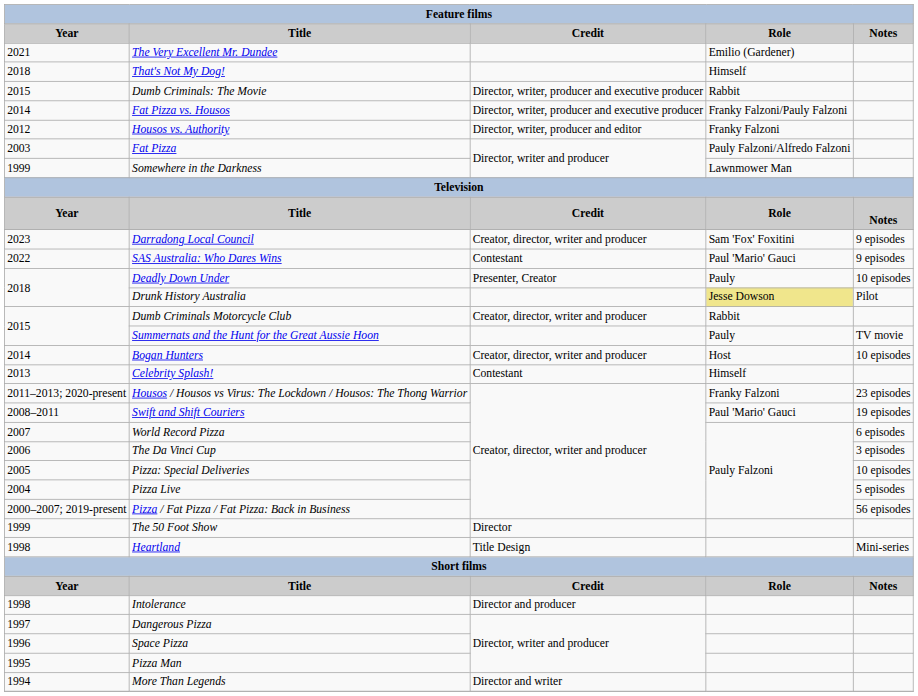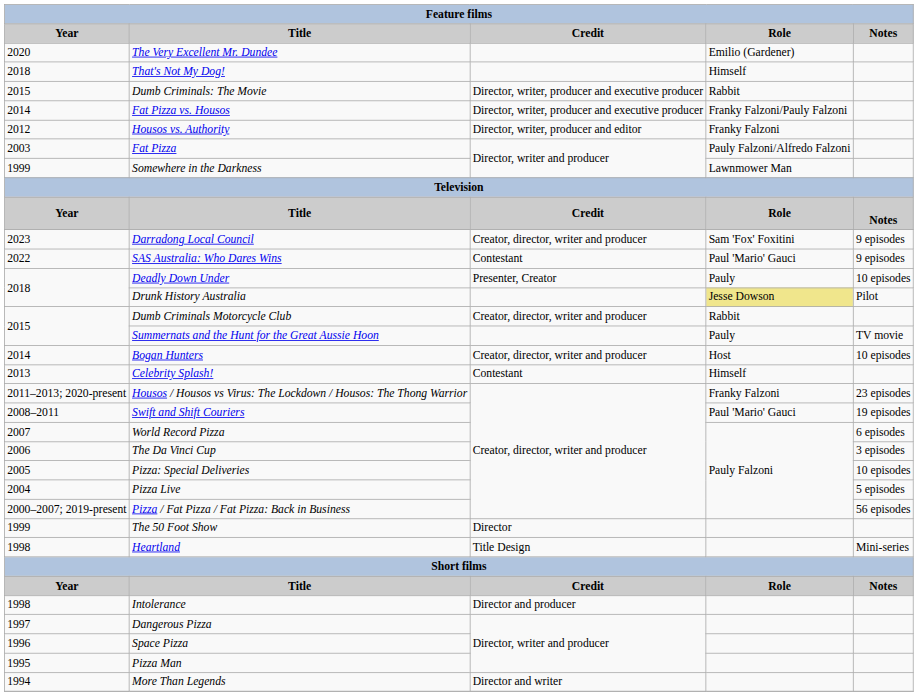The Very Excellent Mr. Dundee | Year: 2021 -> 2020
